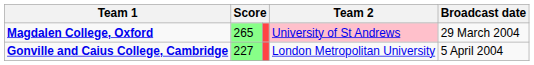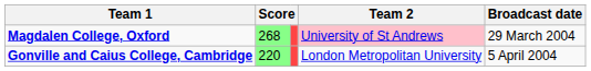Magdalen College, Oxford | column 2: 265 -> 268
Gonville and Caius College, Cambridge | column 2: 227 -> 220
